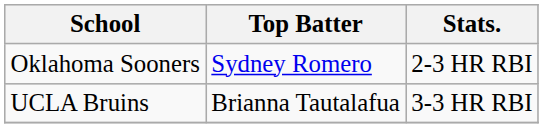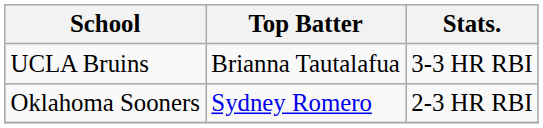rows swapped: UCLA Bruins <-> Oklahoma Sooners
